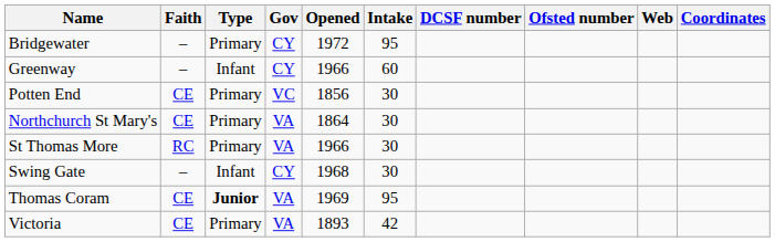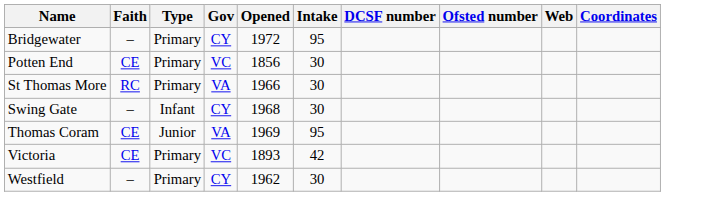- row: Greenway | – | Infant | CY | 1966 | 60
- row: Northchurch St Mary's | CE | Primary | VA | 1864 | 30
Thomas Coram | Type: bold -> normal
Victoria | Gov: VA -> VC
+ row: Westfield | – | Primary | CY | 1962 | 30
